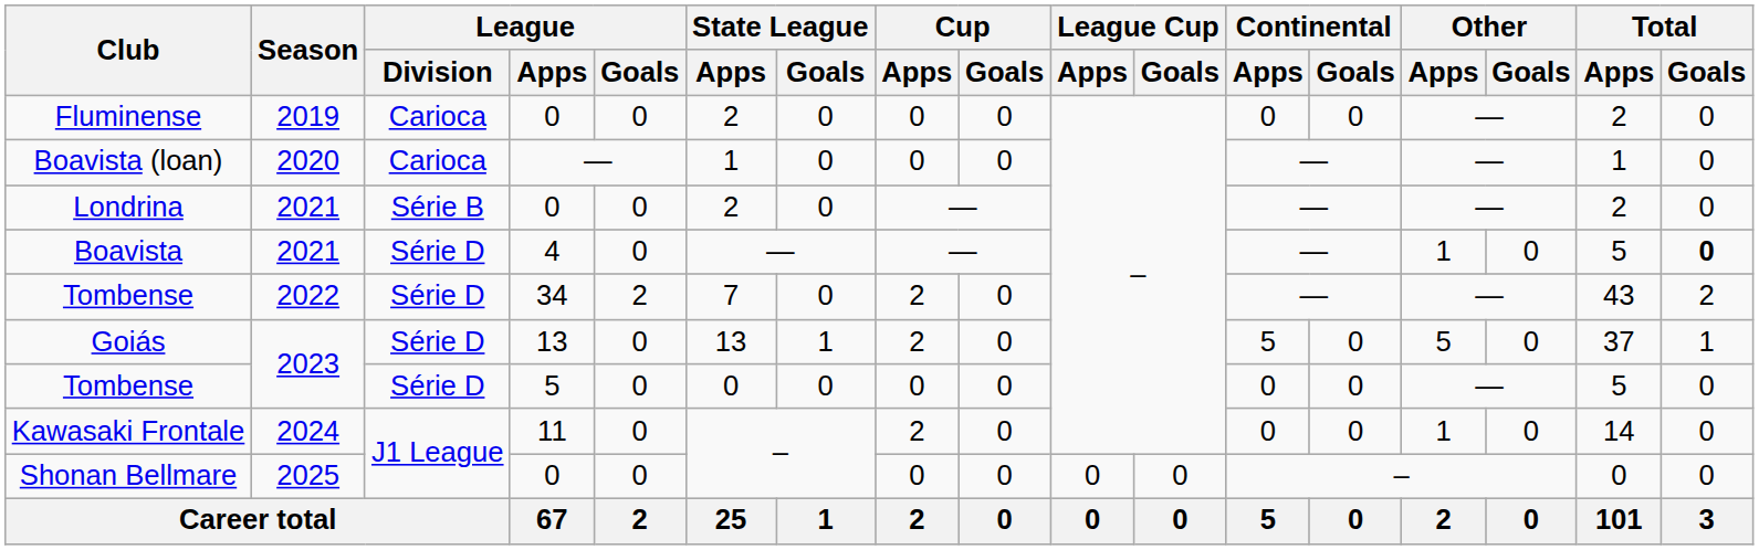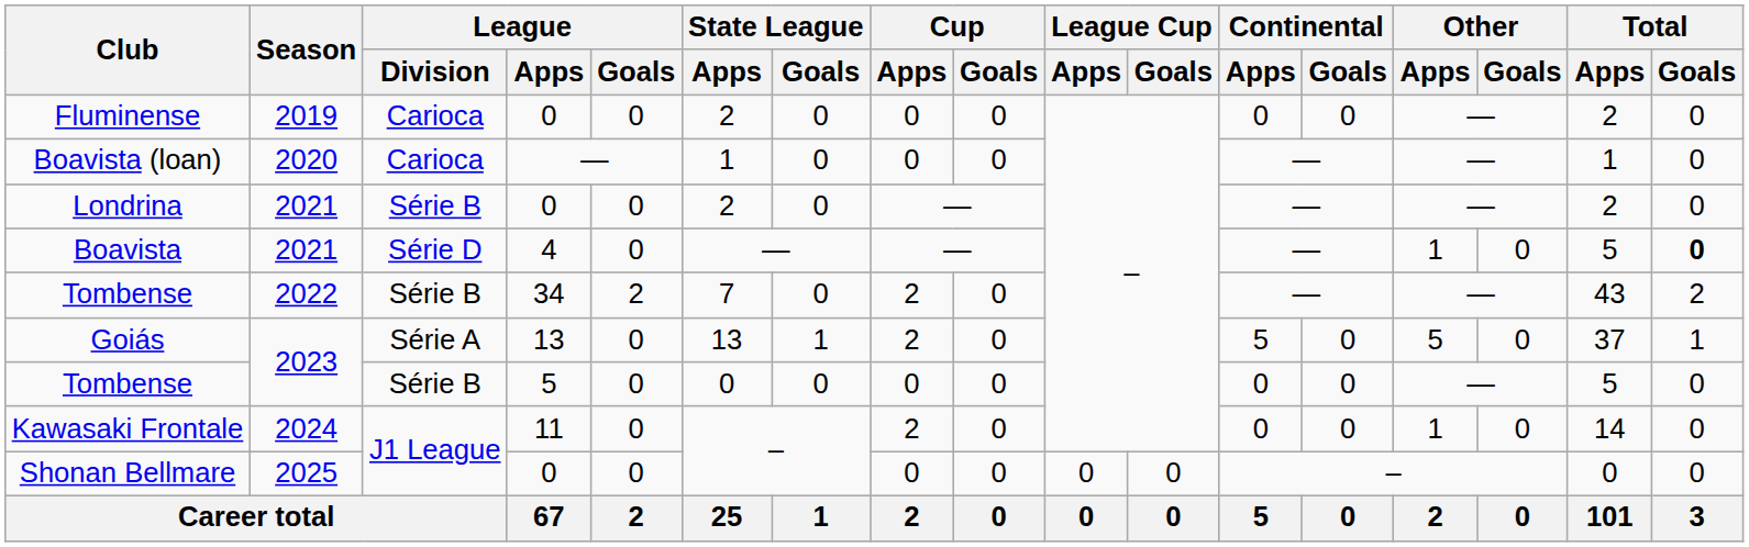Tombense / 2022 | League / Division: Série D -> Série B
Goiás | League / Division: Série D -> Série A
Tombense / 2023 | League / Division: Série D -> Série B
